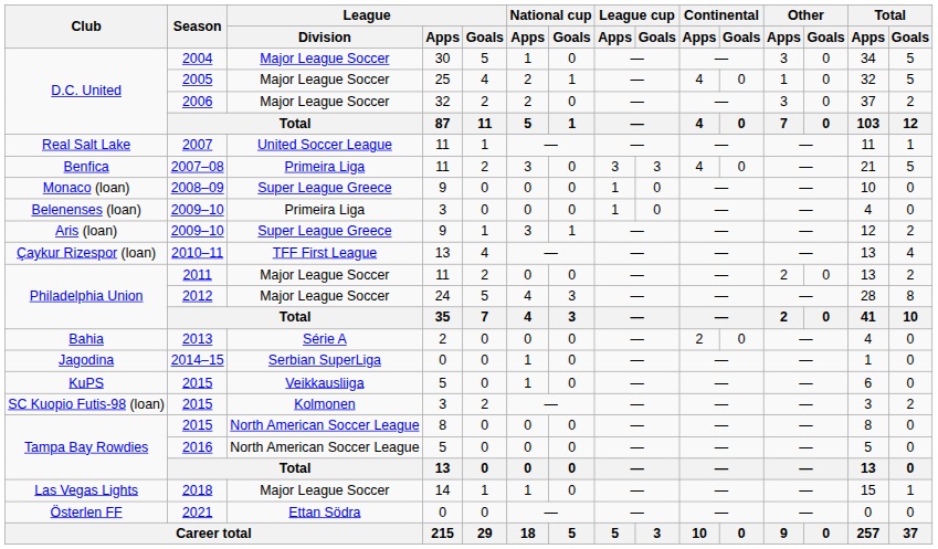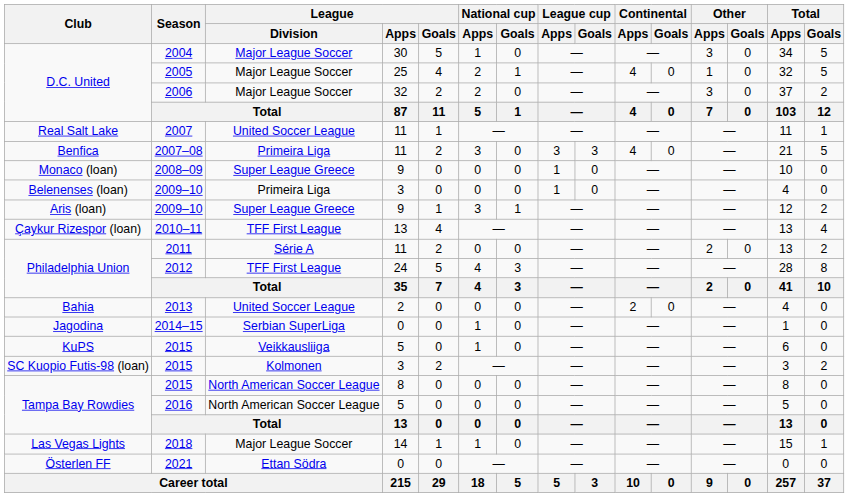2011 | League / Division: Major League Soccer -> Série A
2012 | League / Division: Major League Soccer -> TFF First League
2013 | League / Division: Série A -> United Soccer League
